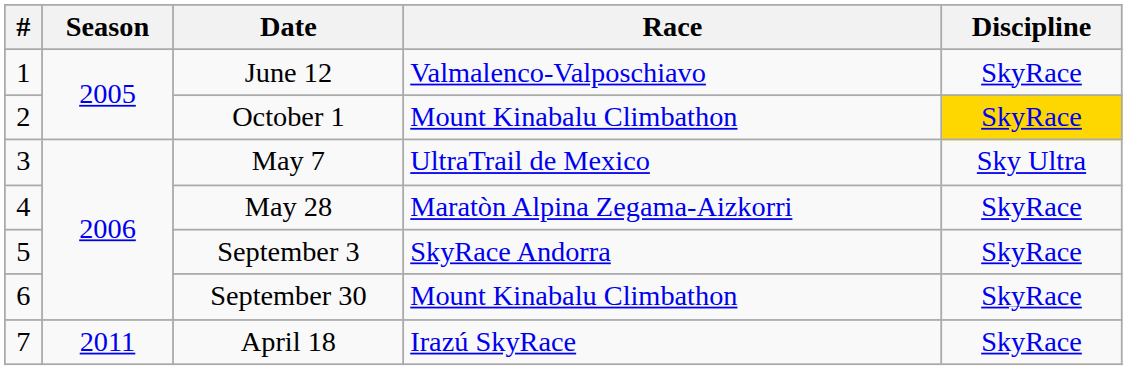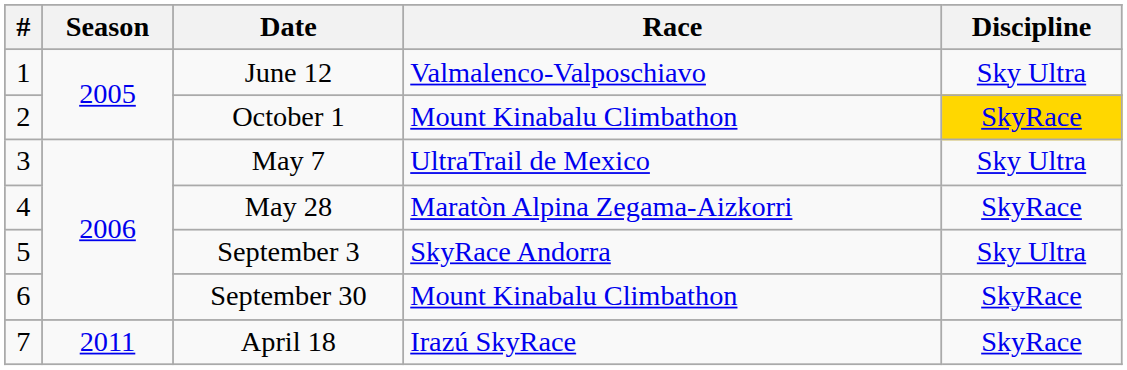June 12 | Discipline: SkyRace -> Sky Ultra
September 3 | Discipline: SkyRace -> Sky Ultra
